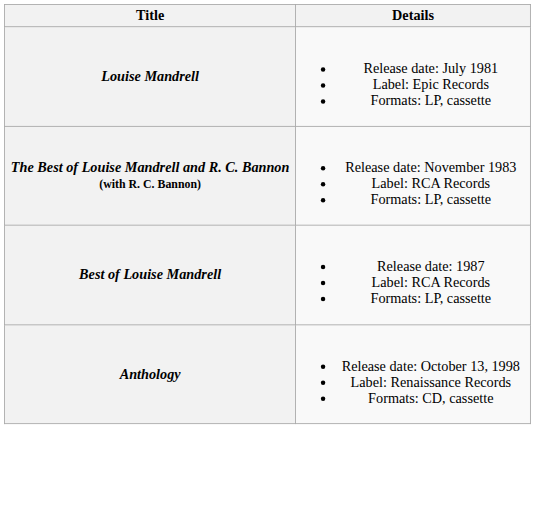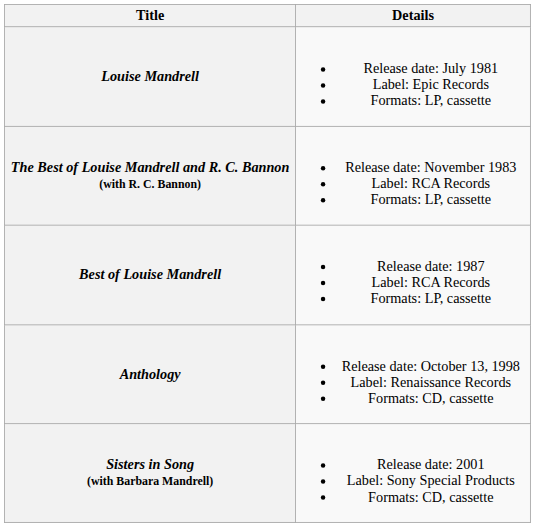+ row: Sisters in Song (with Barbara Mandrell) | Release date: 2001 Label: Sony Special Products Formats: CD, cassette
